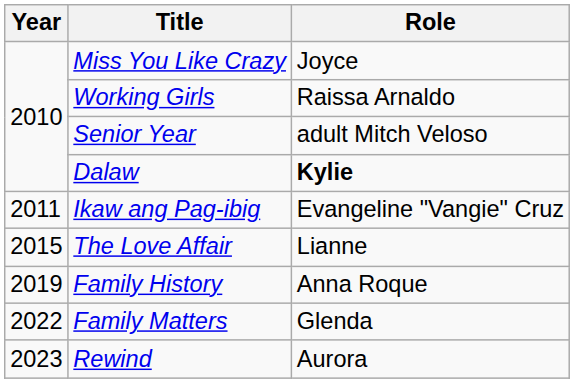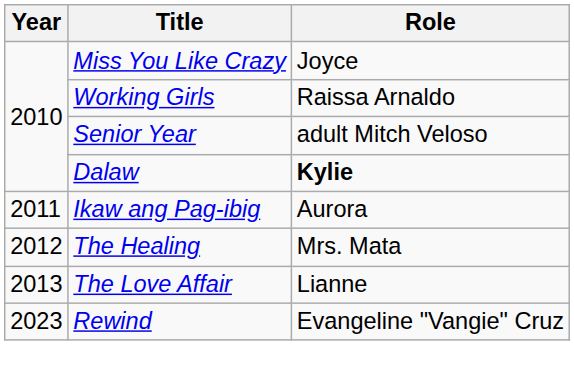Ikaw ang Pag-ibig | Role: Evangeline "Vangie" Cruz -> Aurora
+ row: 2012 | The Healing | Mrs. Mata
The Love Affair | Year: 2015 -> 2013
- row: 2019 | Family History | Anna Roque
- row: 2022 | Family Matters | Glenda
Rewind | Role: Aurora -> Evangeline "Vangie" Cruz
